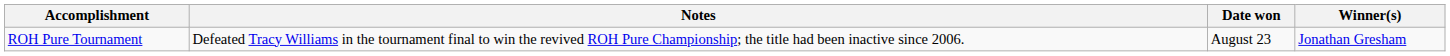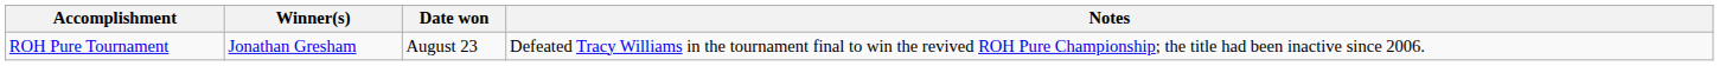columns swapped: Winner(s) <-> Notes
